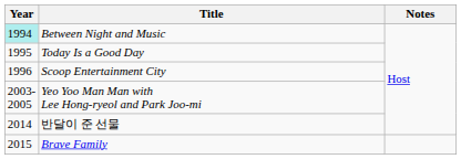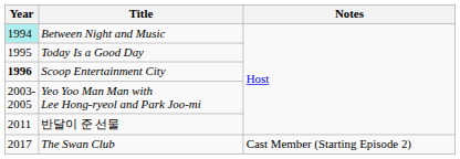Scoop Entertainment City | Year: normal -> bold
반달이 준 선물 | Year: 2014 -> 2011
- row: 2015 | Brave Family
+ row: 2017 | The Swan Club | Cast Member (Starting Episode 2)
